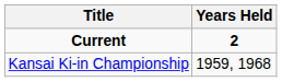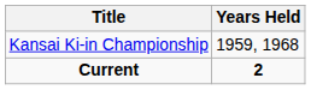rows swapped: Current <-> Kansai Ki-in Championship
